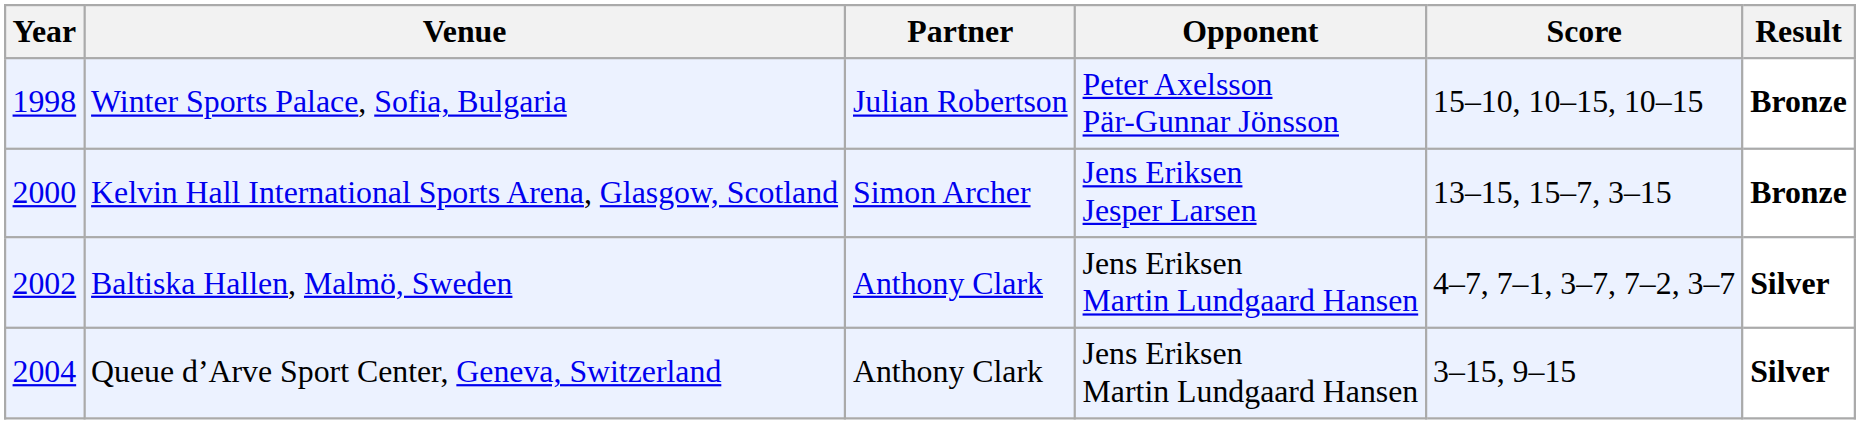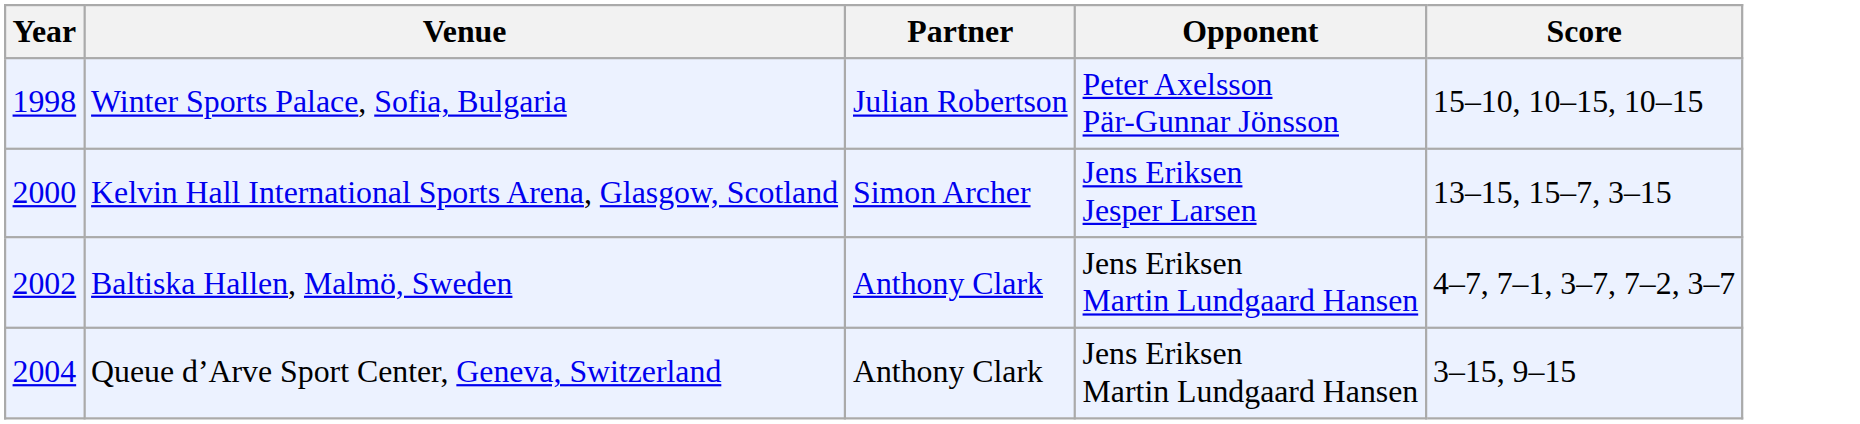- column: Result | Bronze | Bronze | Silver | Silver
